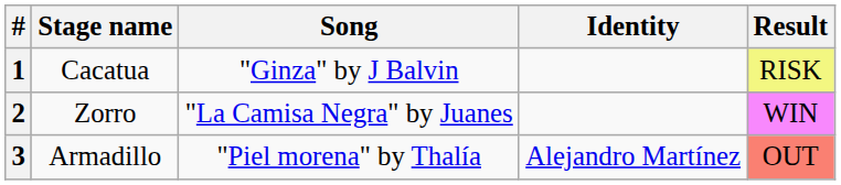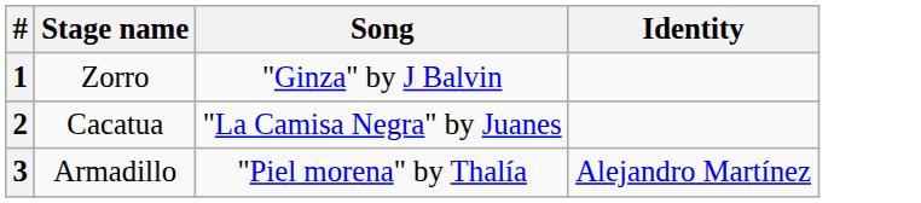- column: Result | RISK | WIN | OUT
1 | Stage name: Cacatua -> Zorro
2 | Stage name: Zorro -> Cacatua
